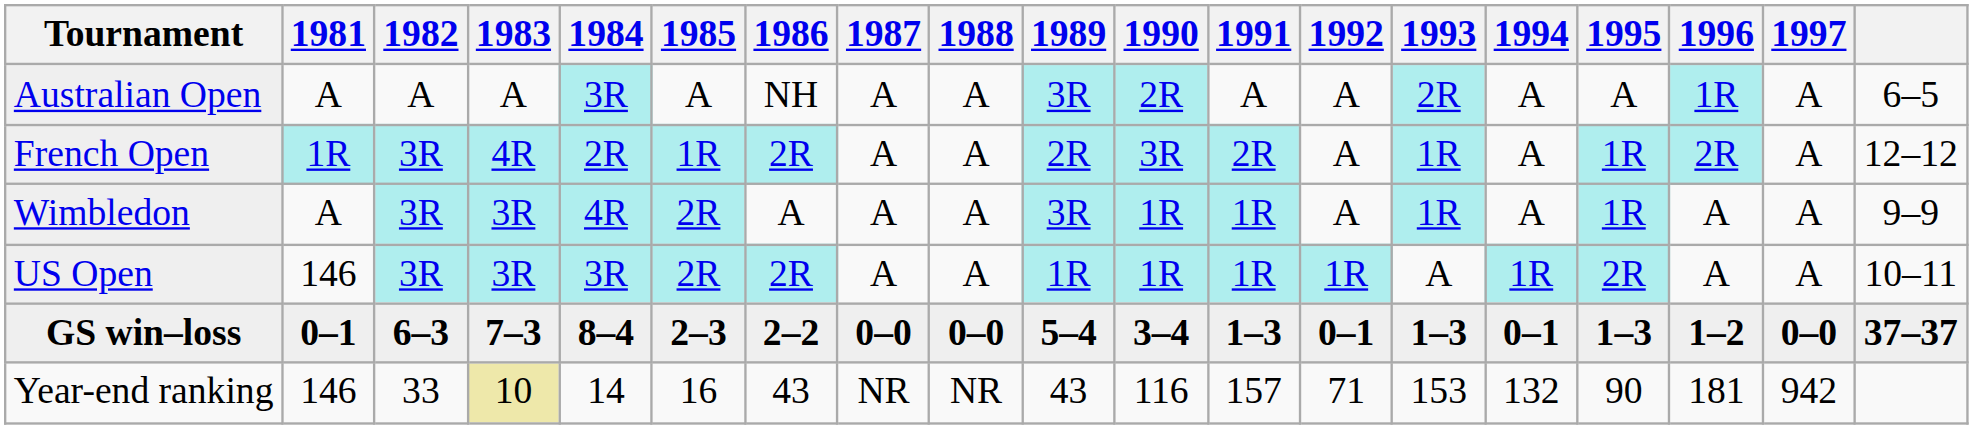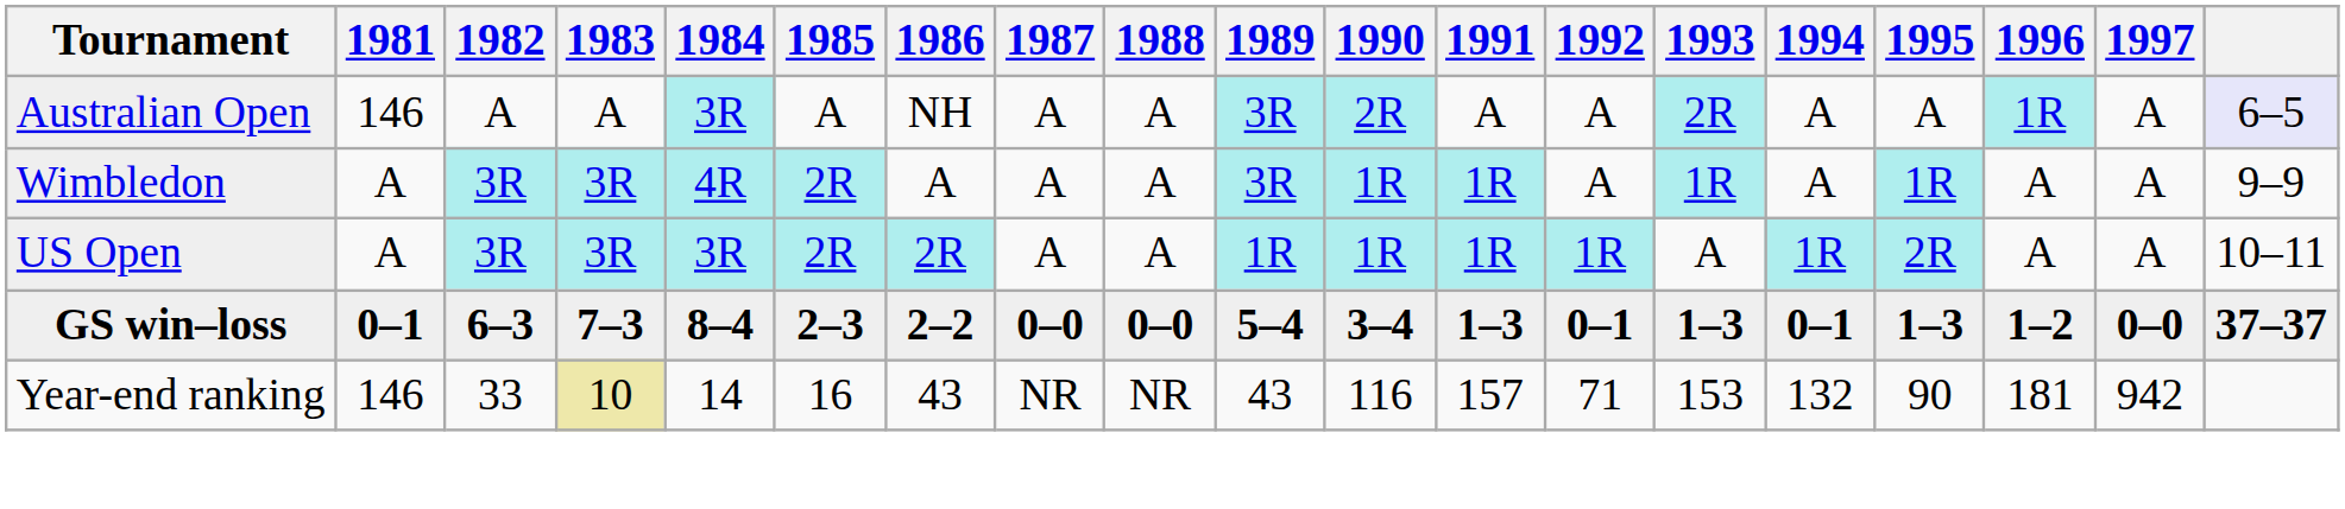Australian Open | 1981: A -> 146
Australian Open | column 19: no background -> lavender background
- row: French Open | 1R | 3R | 4R | 2R | 1R | 2R | A | A | 2R | 3R | 2R | A | 1R | A | 1R | 2R | A | 12–12
US Open | 1981: 146 -> A
